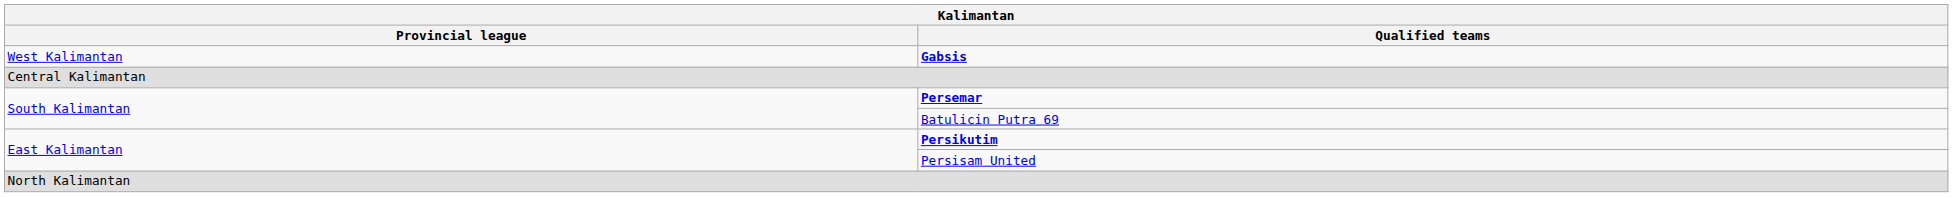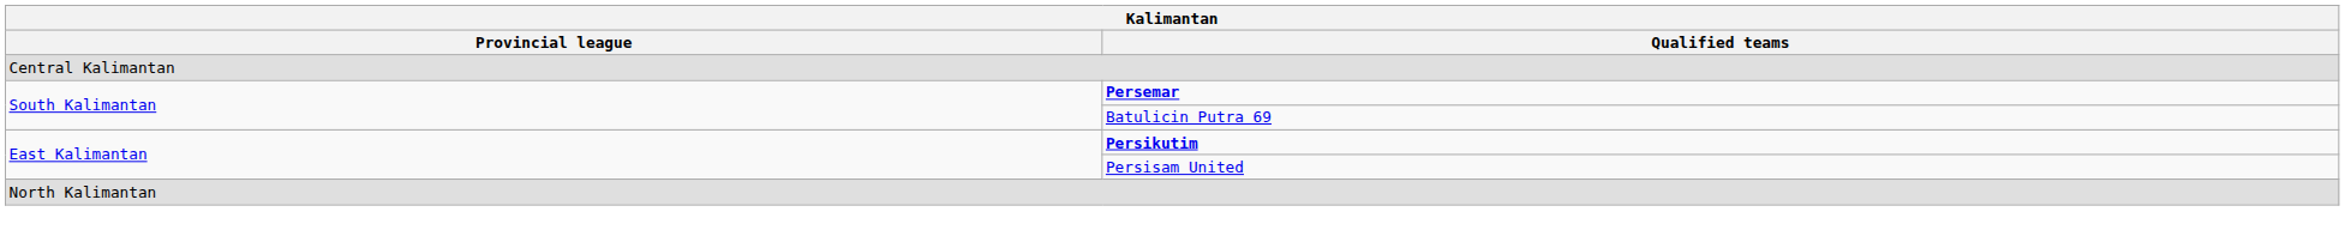- row: West Kalimantan | Gabsis
